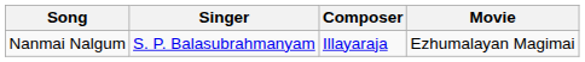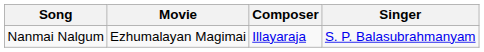columns swapped: Movie <-> Singer
